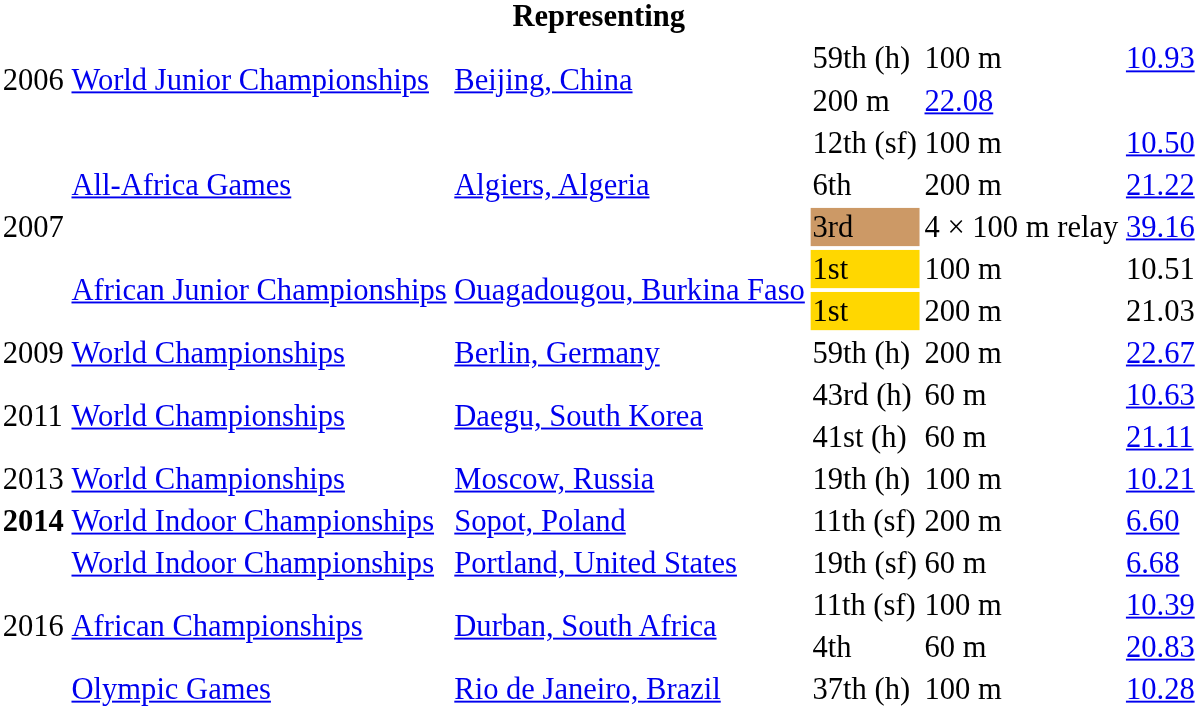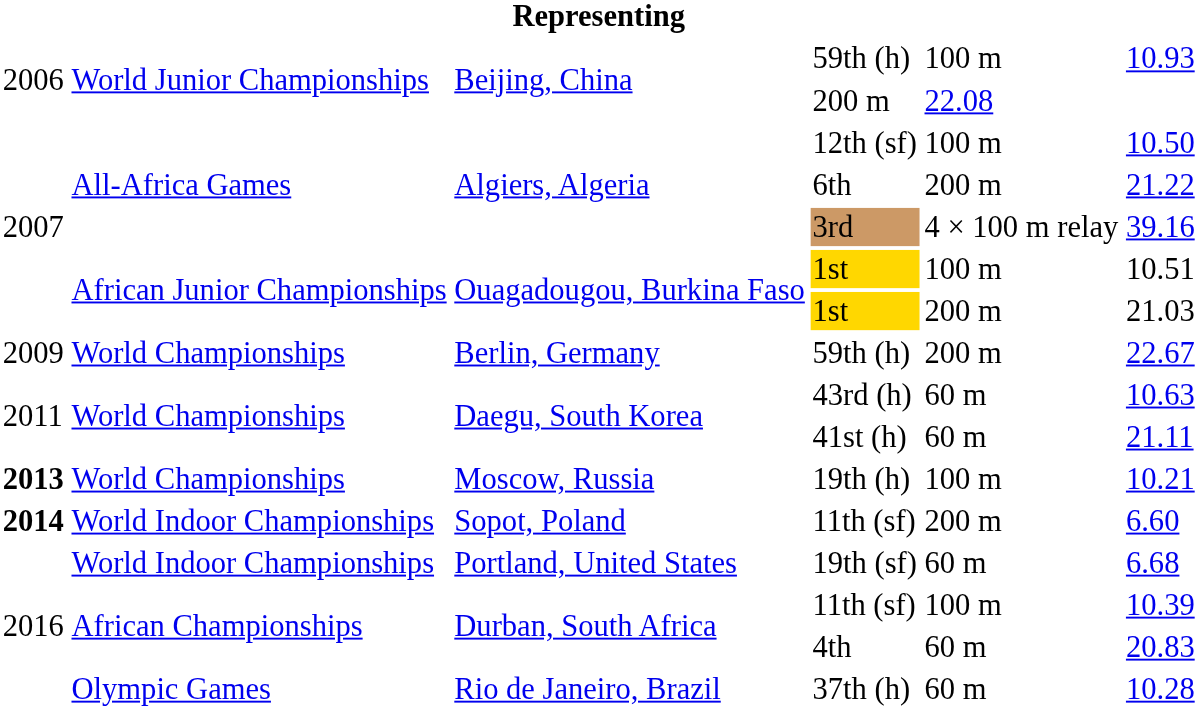19th (h) | column 1: normal -> bold
37th (h) | column 5: 100 m -> 60 m
